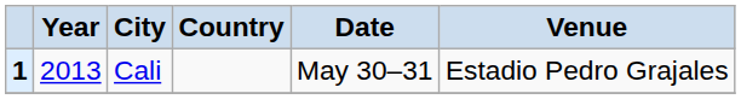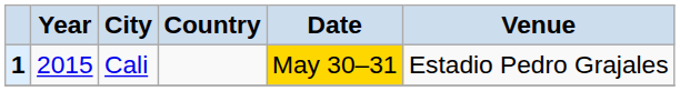Cali | Year: 2013 -> 2015
Cali | Date: no background -> gold background
